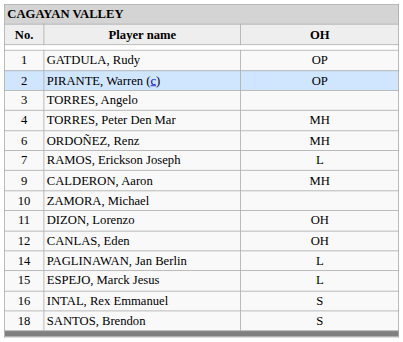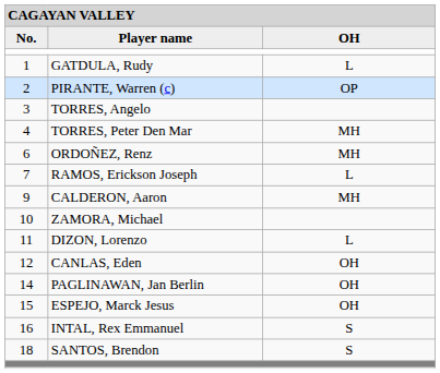GATDULA, Rudy | column 3: OP -> L
DIZON, Lorenzo | column 3: OH -> L
PAGLINAWAN, Jan Berlin | column 3: L -> OH
ESPEJO, Marck Jesus | column 3: L -> OH
